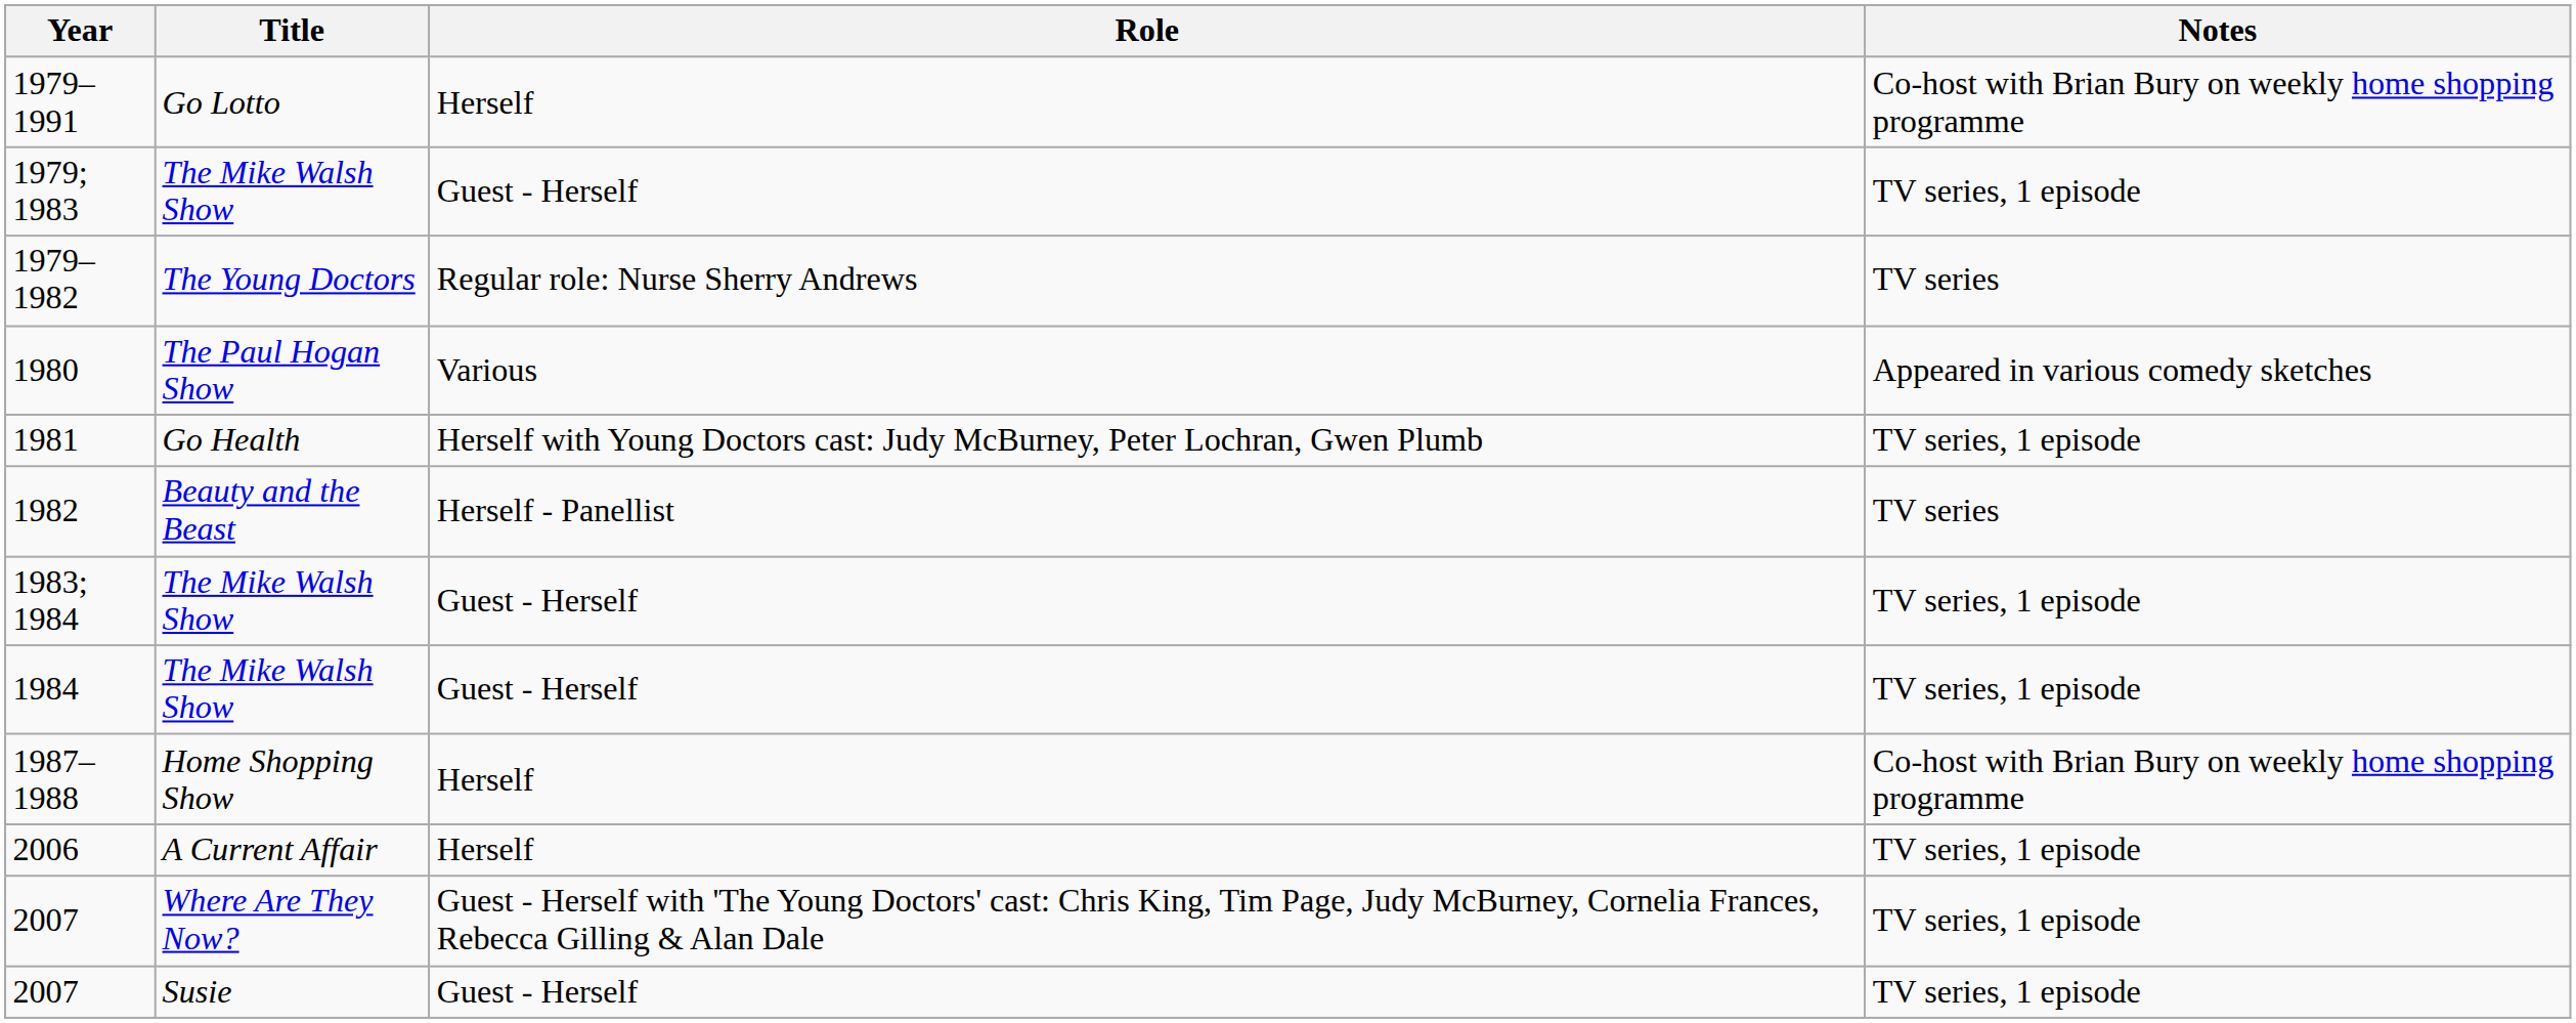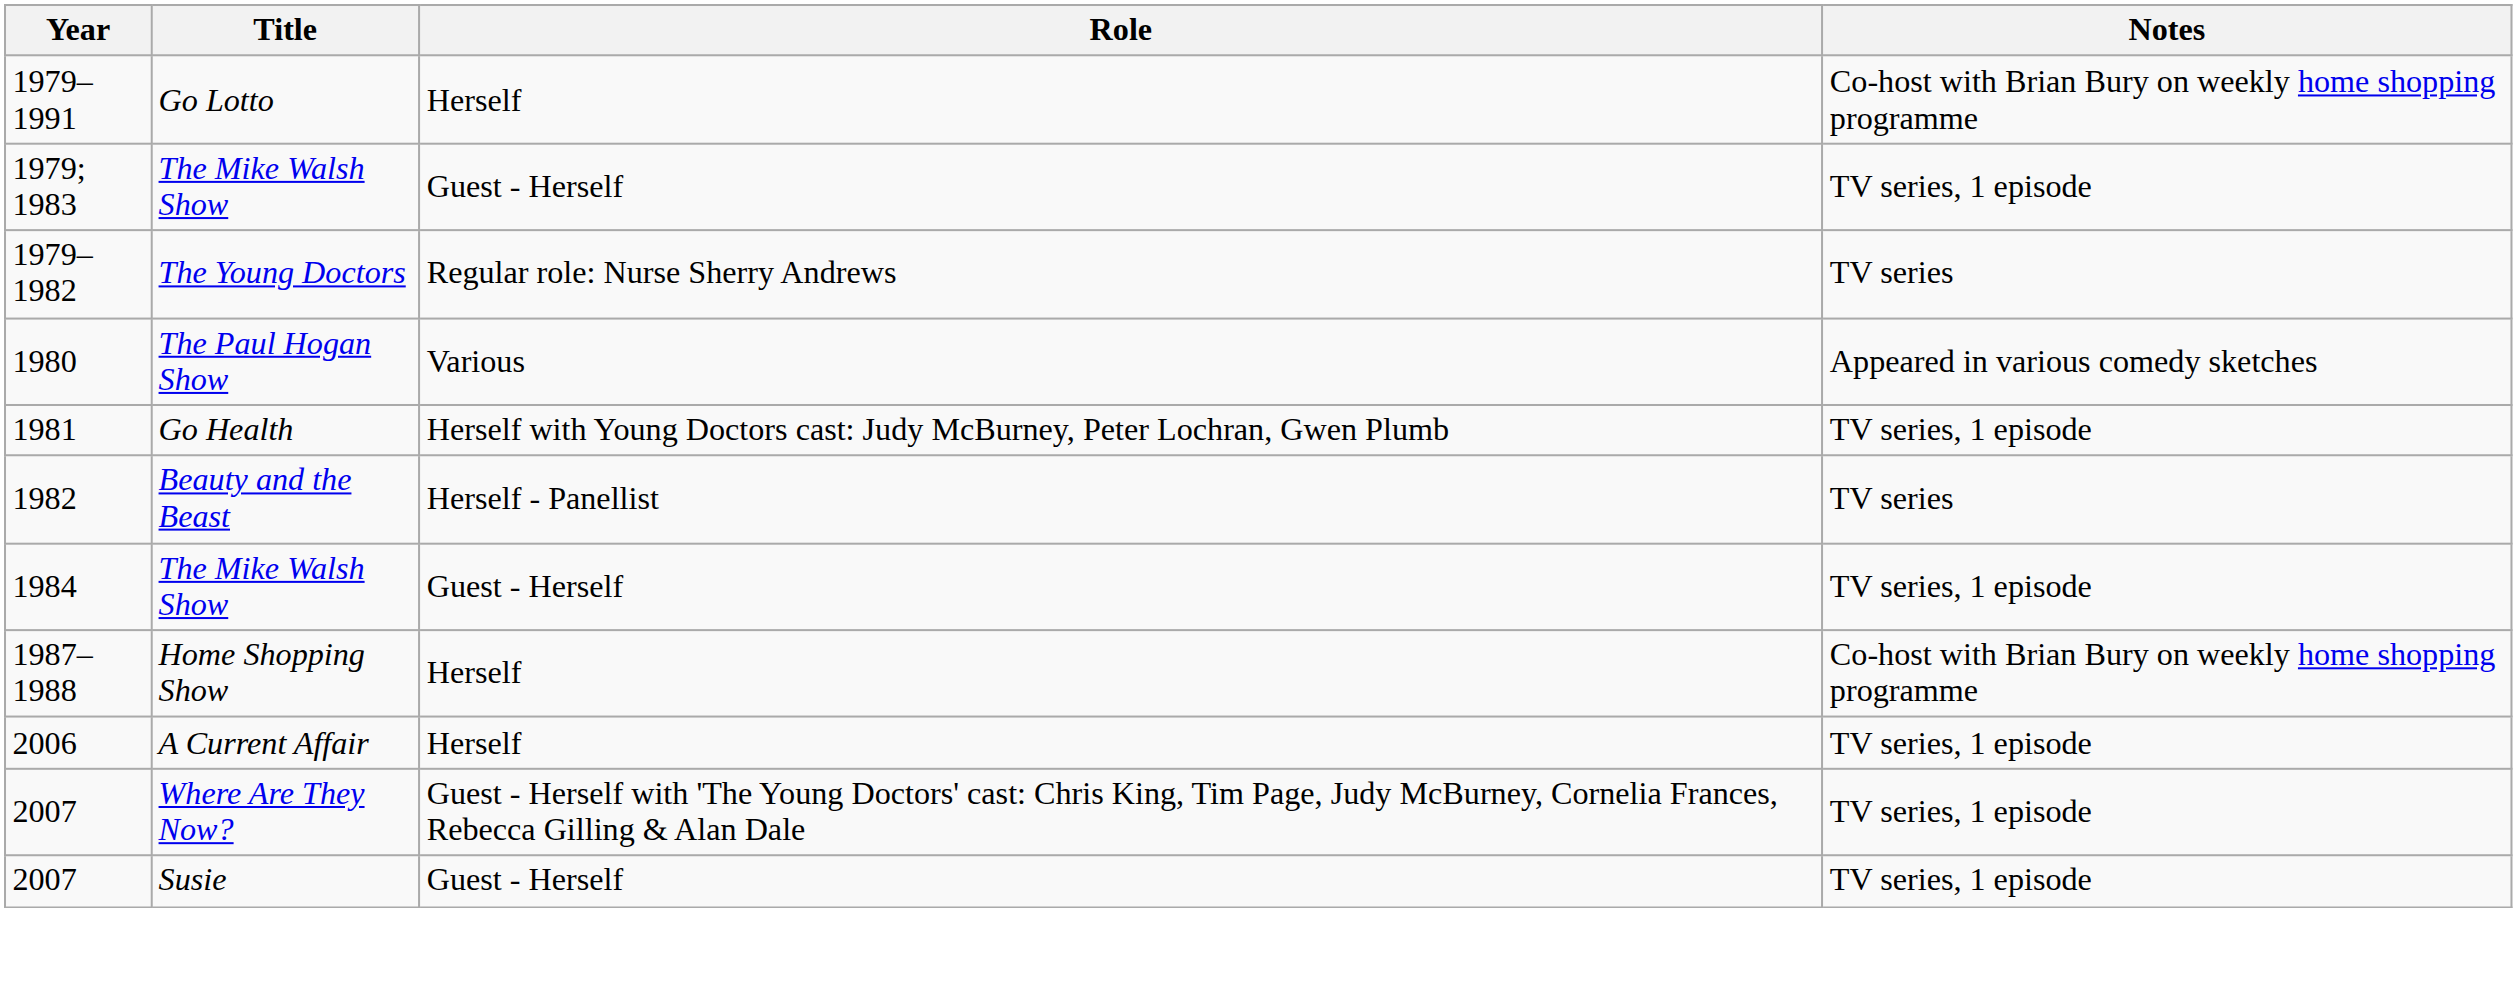- row: 1983; 1984 | The Mike Walsh Show | Guest - Herself | TV series, 1 episode
